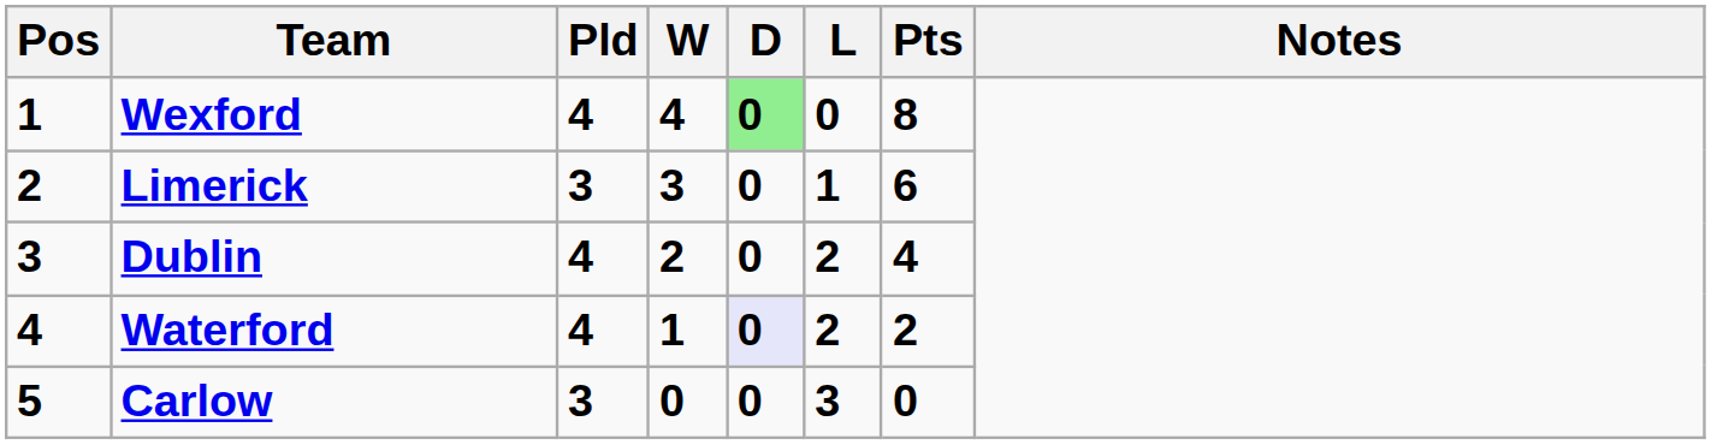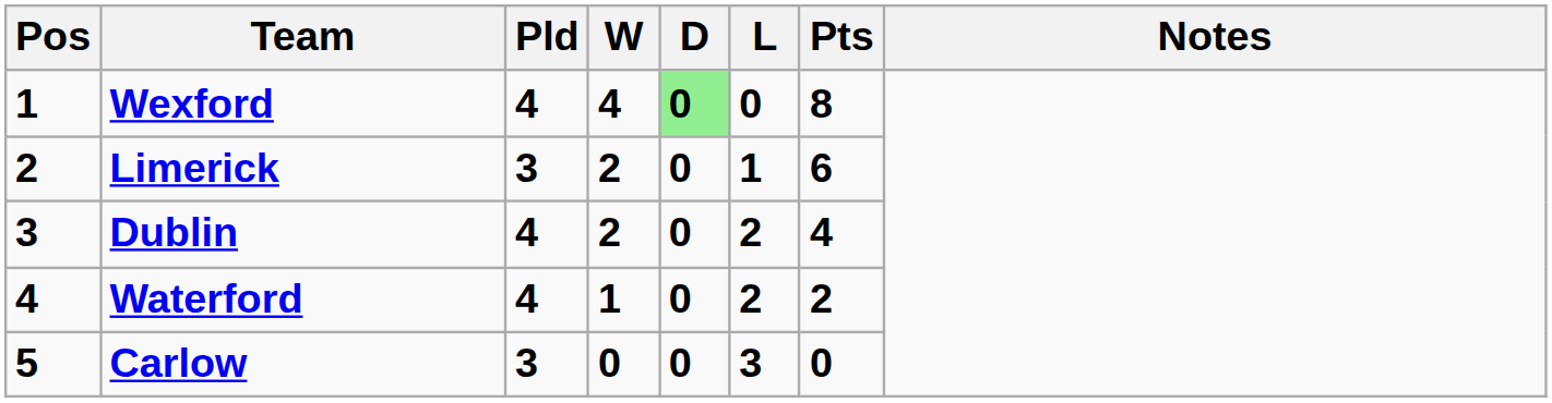Limerick | W: 3 -> 2
Waterford | D: lavender background -> no background
